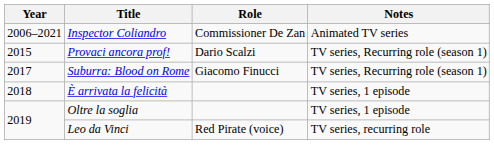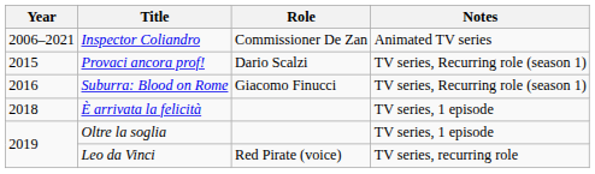Suburra: Blood on Rome | Year: 2017 -> 2016
